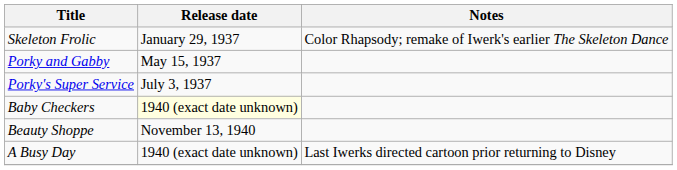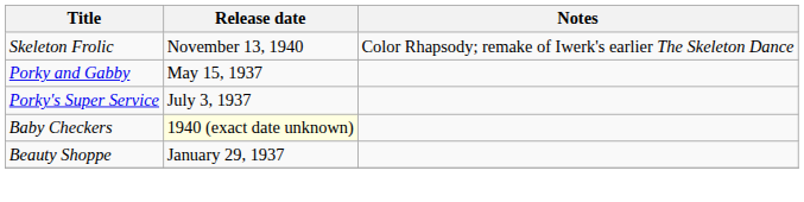Skeleton Frolic | Release date: January 29, 1937 -> November 13, 1940
Beauty Shoppe | Release date: November 13, 1940 -> January 29, 1937
- row: A Busy Day | 1940 (exact date unknown) | Last Iwerks directed cartoon prior returning to Disney
